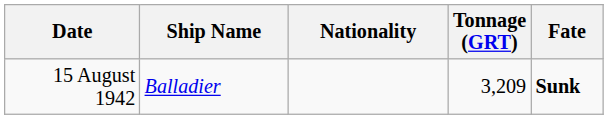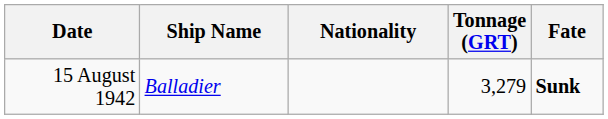15 August 1942 | Tonnage (GRT): 3,209 -> 3,279
